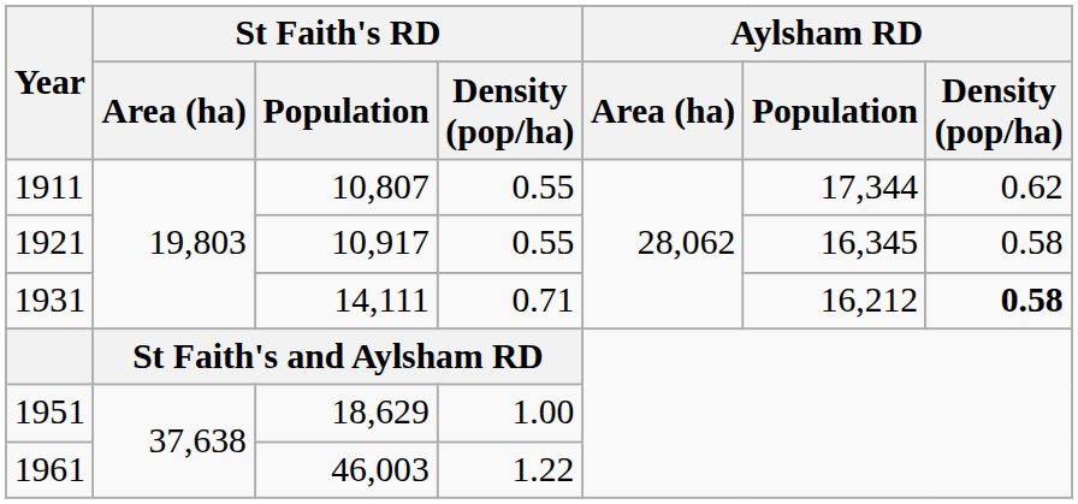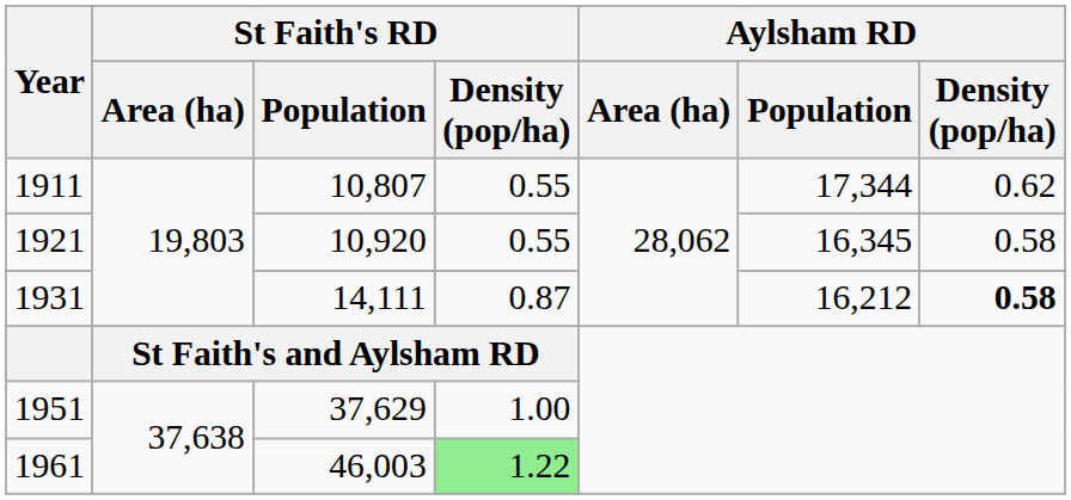1921 | St Faith's RD / Population: 10,917 -> 10,920
1931 | St Faith's RD / Density (pop/ha): 0.71 -> 0.87
1951 | St Faith's RD / Population: 18,629 -> 37,629
1961 | St Faith's RD / Density (pop/ha): no background -> lightgreen background
